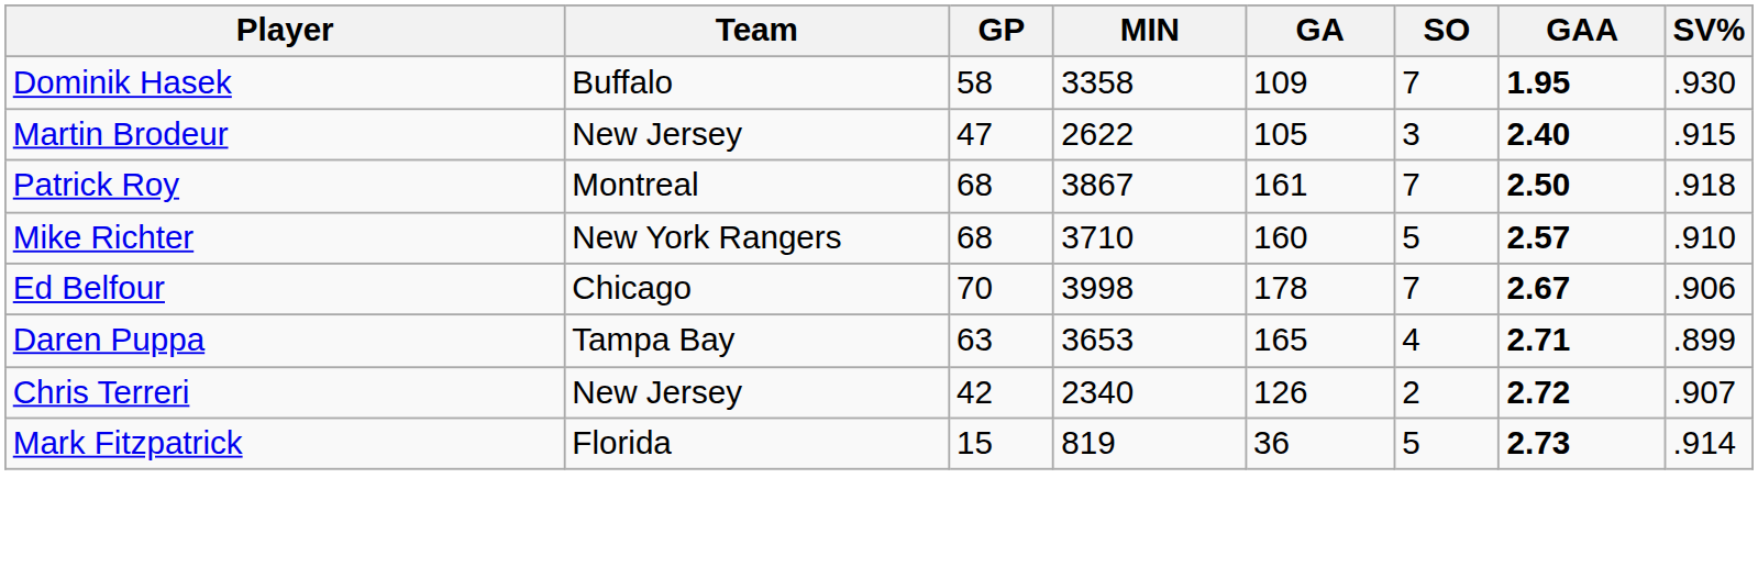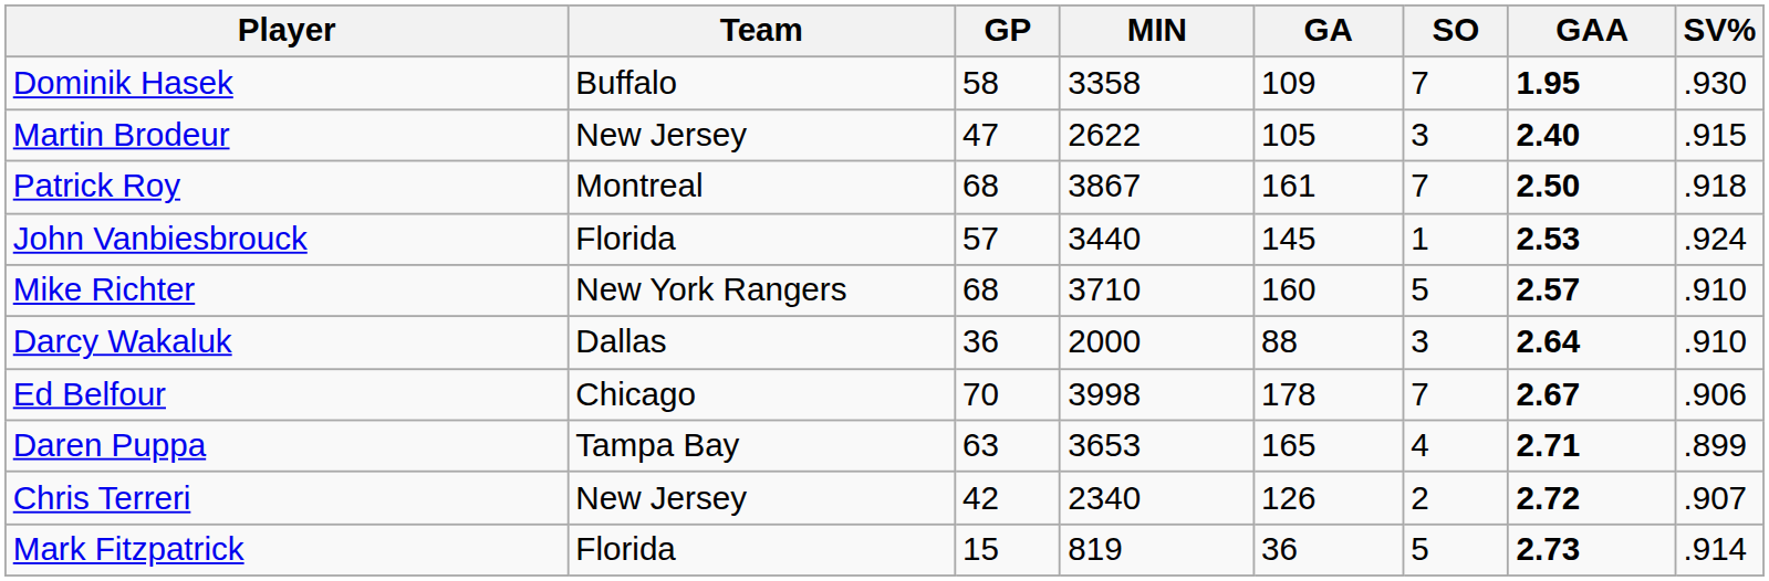+ row: John Vanbiesbrouck | Florida | 57 | 3440 | 145 | 1 | 2.53 | .924
+ row: Darcy Wakaluk | Dallas | 36 | 2000 | 88 | 3 | 2.64 | .910
